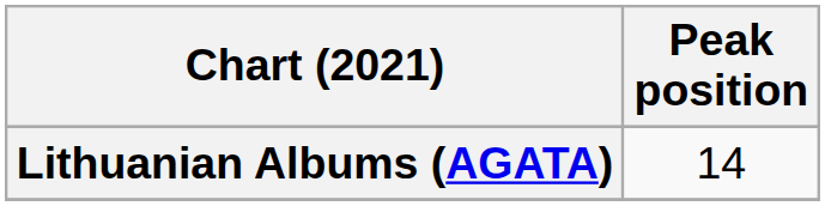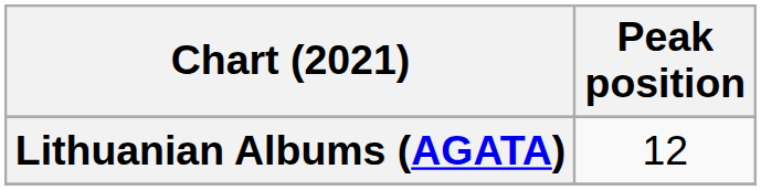Lithuanian Albums (AGATA) | Peak position: 14 -> 12
